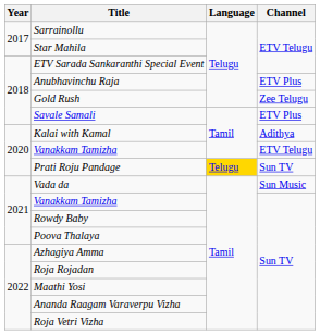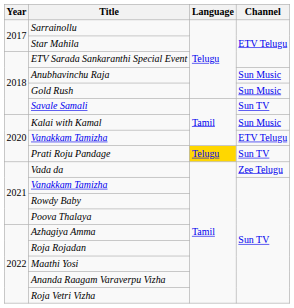Anubhavinchu Raja | Channel: ETV Plus -> Sun Music
Gold Rush | Channel: Zee Telugu -> Sun Music
Savale Samali | Channel: ETV Plus -> Sun TV
Kalai with Kamal | Channel: Adithya -> Sun Music
Vada da | Channel: Sun Music -> Zee Telugu
